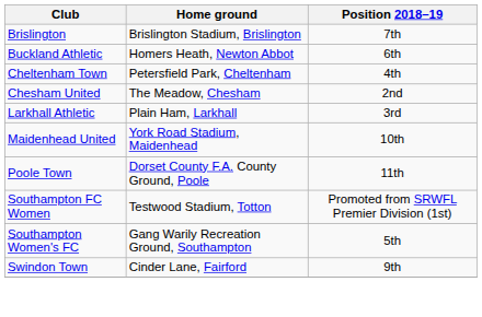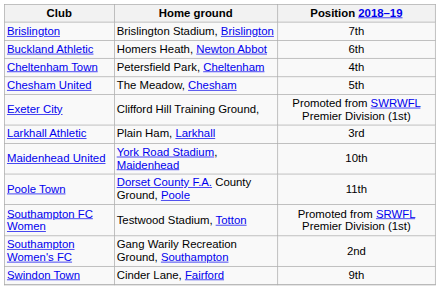Chesham United | Position 2018–19: 2nd -> 5th
+ row: Exeter City | Clifford Hill Training Ground, | Promoted from SWRWFL Premier Division (1st)
Southampton Women's FC | Position 2018–19: 5th -> 2nd
